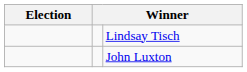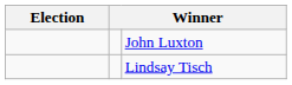rows swapped: John Luxton <-> Lindsay Tisch
